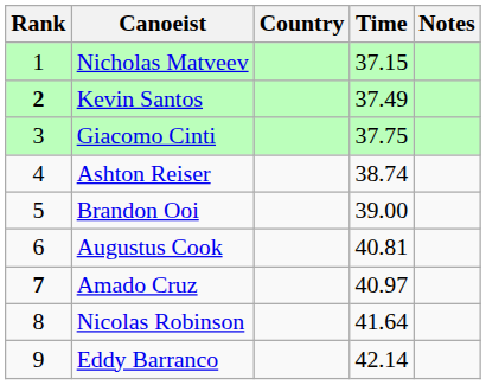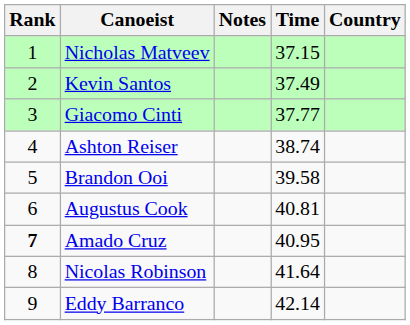columns swapped: Country <-> Notes
Kevin Santos | Rank: bold -> normal
Giacomo Cinti | Time: 37.75 -> 37.77
Brandon Ooi | Time: 39.00 -> 39.58
Amado Cruz | Time: 40.97 -> 40.95
